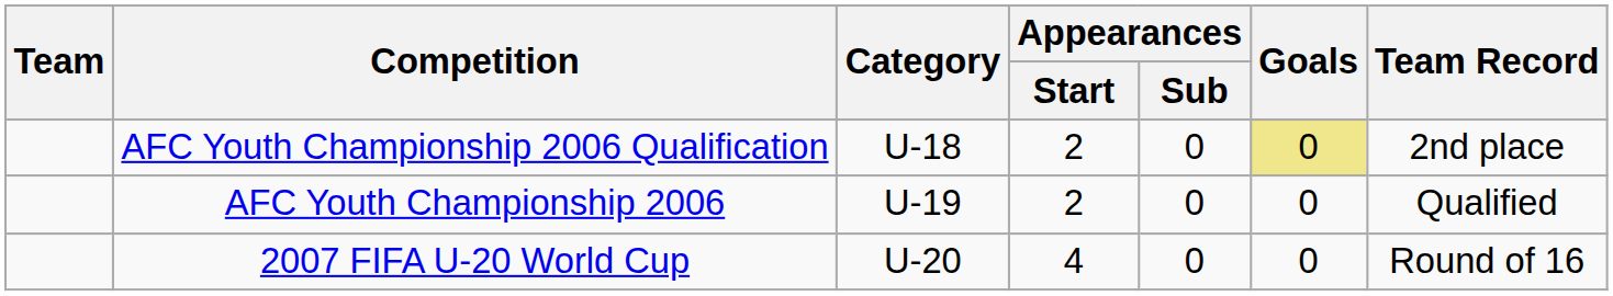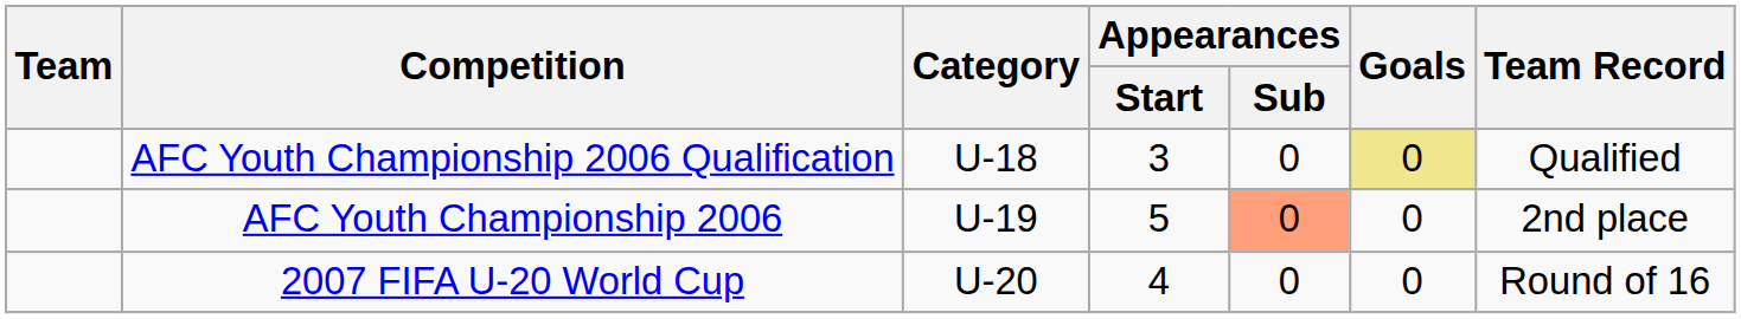AFC Youth Championship 2006 Qualification | Appearances / Start: 2 -> 3
AFC Youth Championship 2006 Qualification | Team Record: 2nd place -> Qualified
AFC Youth Championship 2006 | Appearances / Start: 2 -> 5
AFC Youth Championship 2006 | Appearances / Sub: no background -> lightsalmon background
AFC Youth Championship 2006 | Team Record: Qualified -> 2nd place
